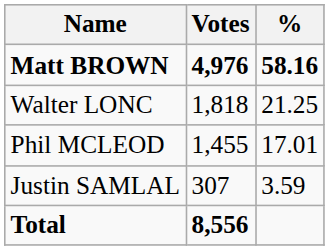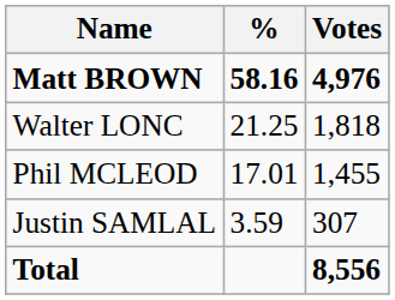columns swapped: Votes <-> %
